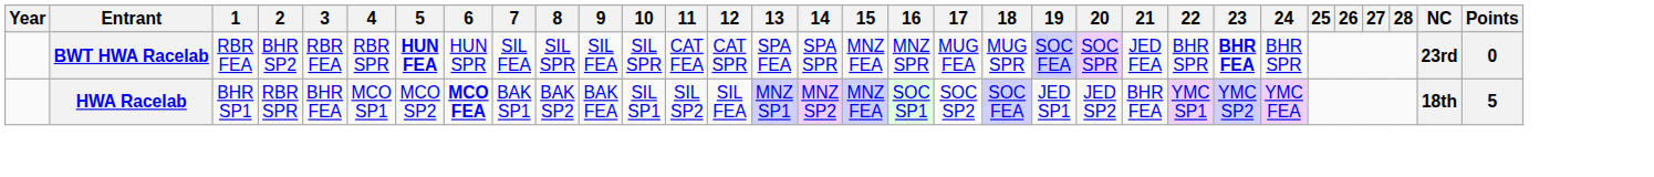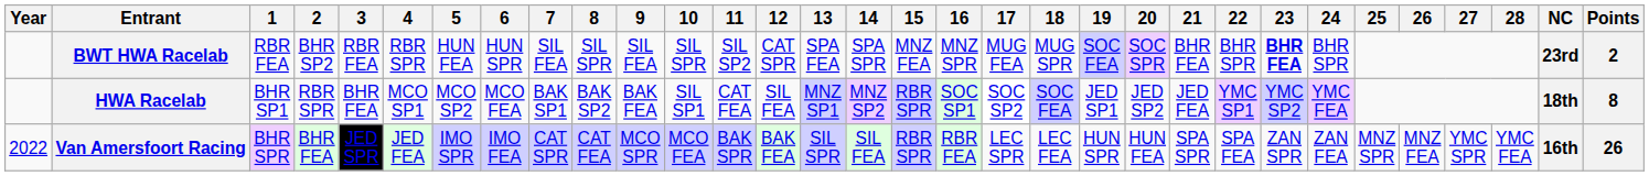BWT HWA Racelab | 5: bold -> normal
BWT HWA Racelab | 11: CAT FEA -> SIL SP2
BWT HWA Racelab | 21: JED FEA -> BHR FEA
BWT HWA Racelab | Points: 0 -> 2
HWA Racelab | 6: bold -> normal
HWA Racelab | 11: SIL SP2 -> CAT FEA
HWA Racelab | 15: MNZ FEA -> RBR SPR
HWA Racelab | 21: BHR FEA -> JED FEA
HWA Racelab | Points: 5 -> 8
+ row: 2022 | Van Amersfoort Racing | BHR SPR | BHR FEA | JED SPR | JED FEA | IMO SPR | IMO FEA | CAT SPR | CAT FEA | MCO SPR | MCO FEA | BAK SPR | BAK FEA | SIL SPR | SIL FEA | RBR SPR | RBR FEA | LEC SPR | LEC FEA | HUN SPR | HUN FEA | SPA SPR | SPA FEA | ZAN SPR | ZAN FEA | MNZ SPR | MNZ FEA | YMC SPR | YMC FEA | 16th | 26
